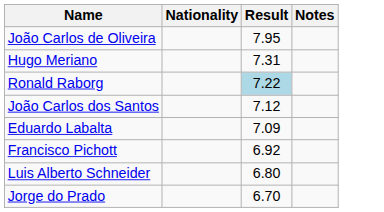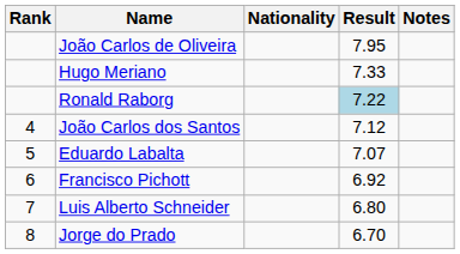+ column: Rank | 4 | 5 | 6 | 7 | 8
Hugo Meriano | Result: 7.31 -> 7.33
Eduardo Labalta | Result: 7.09 -> 7.07
